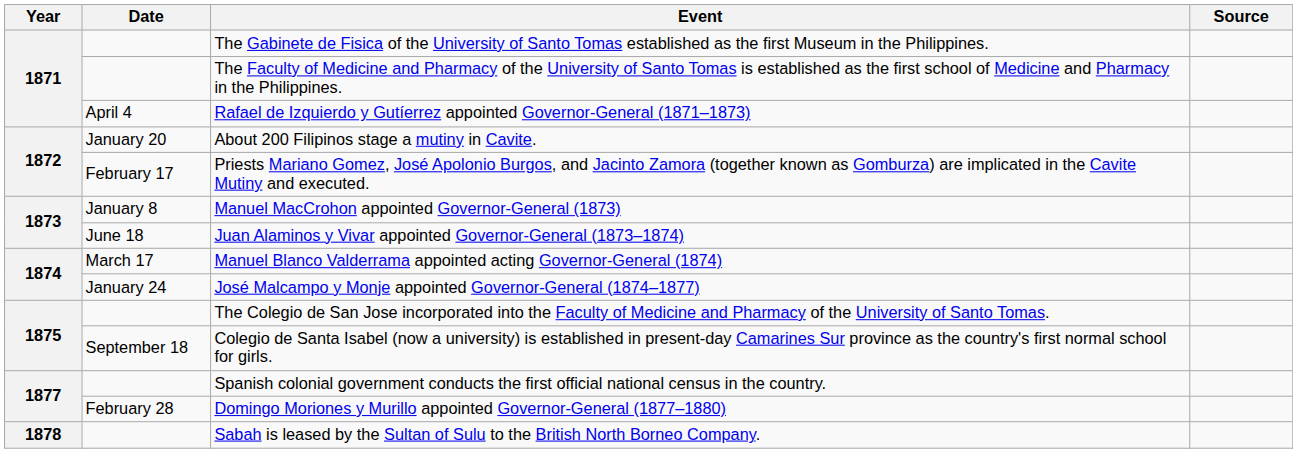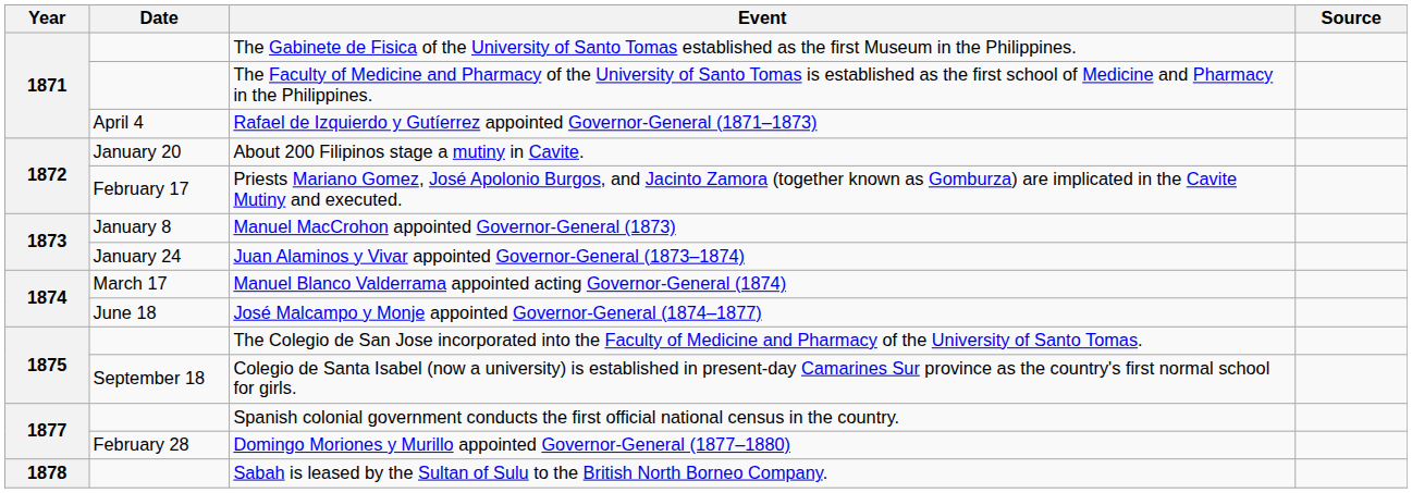Juan Alaminos y Vivar appointed Governor-General (1873–1874) | Date: June 18 -> January 24
José Malcampo y Monje appointed Governor-General (1874–1877) | Date: January 24 -> June 18
